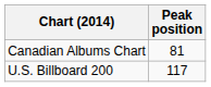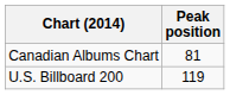U.S. Billboard 200 | Peak position: 117 -> 119
